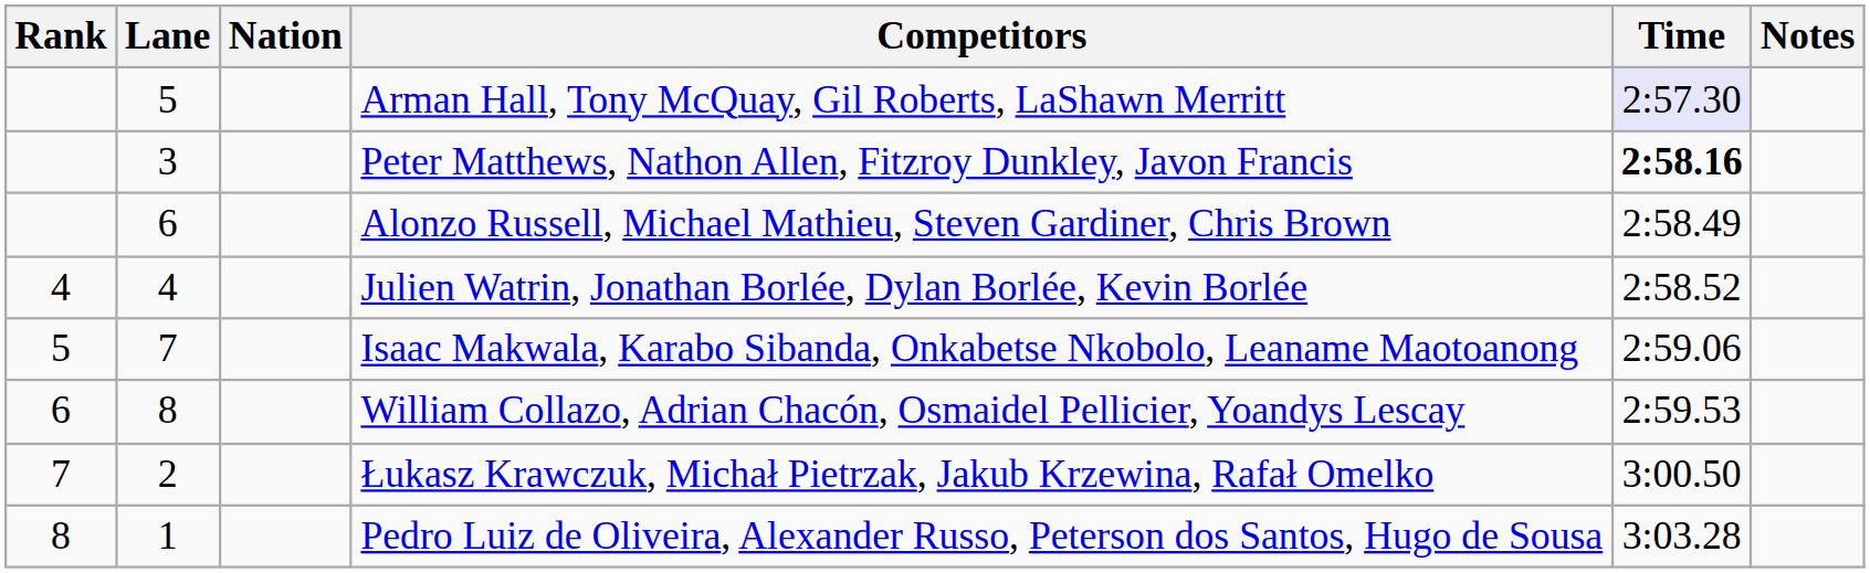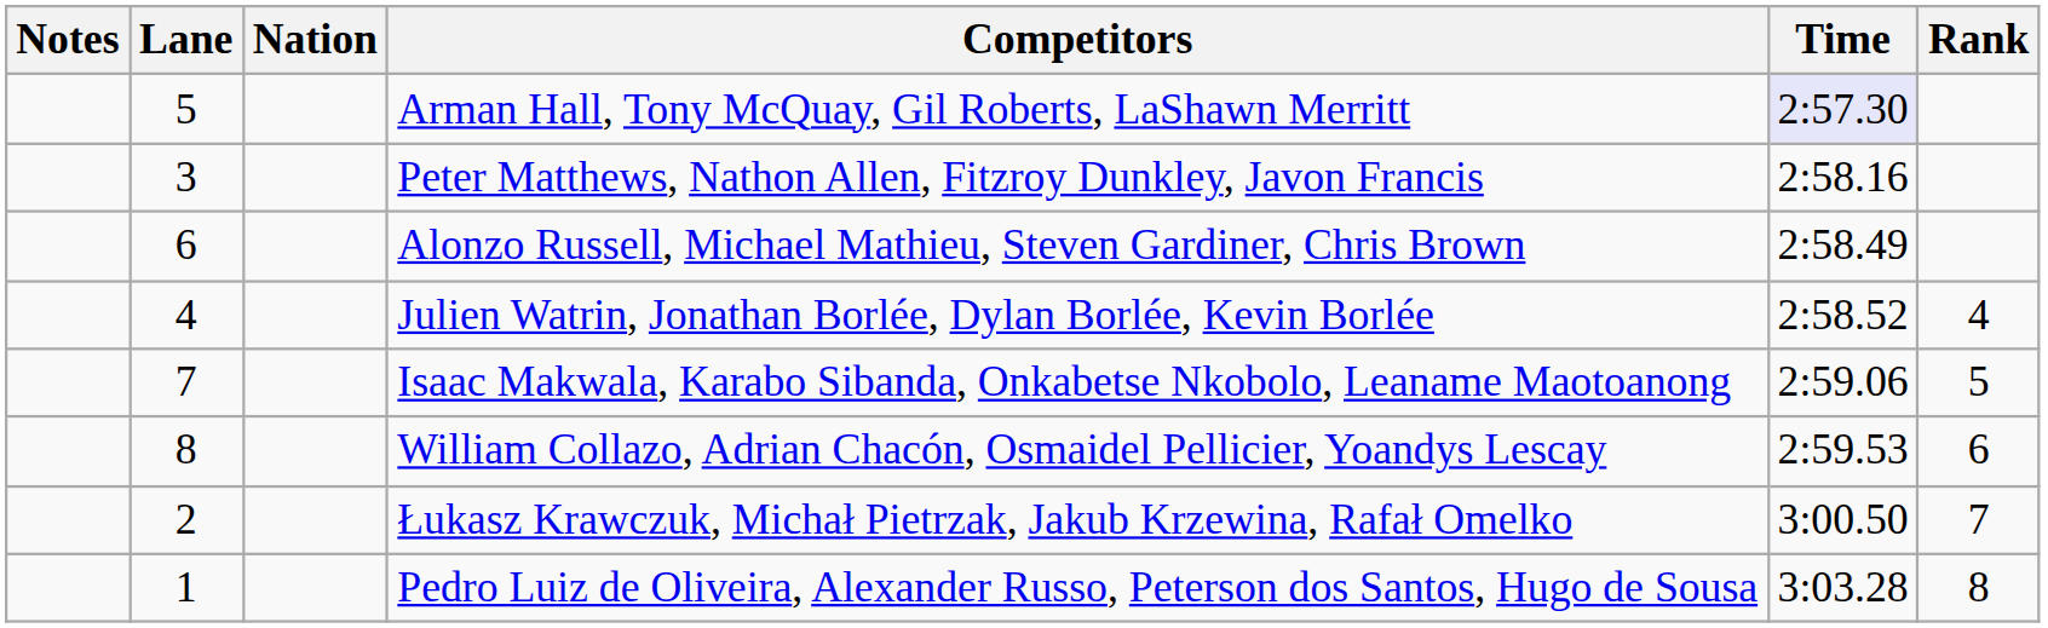columns swapped: Rank <-> Notes
Peter Matthews, Nathon Allen, Fitzroy Dunkley, Javon Francis | Time: bold -> normal
